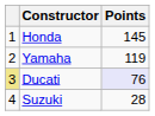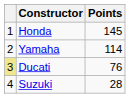Yamaha | Points: 119 -> 114
Ducati | Points: lavender background -> no background
